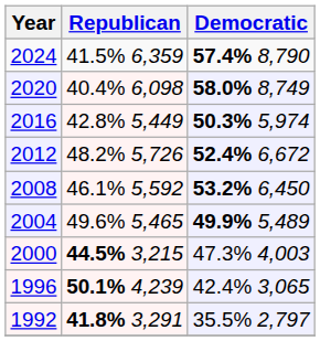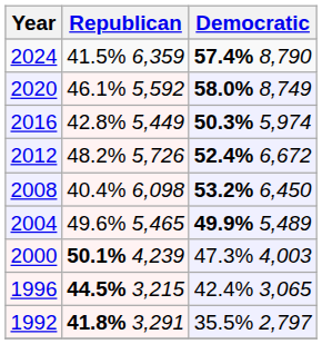2020 | Republican: 40.4% 6,098 -> 46.1% 5,592
2008 | Republican: 46.1% 5,592 -> 40.4% 6,098
2000 | Republican: 44.5% 3,215 -> 50.1% 4,239
1996 | Republican: 50.1% 4,239 -> 44.5% 3,215
